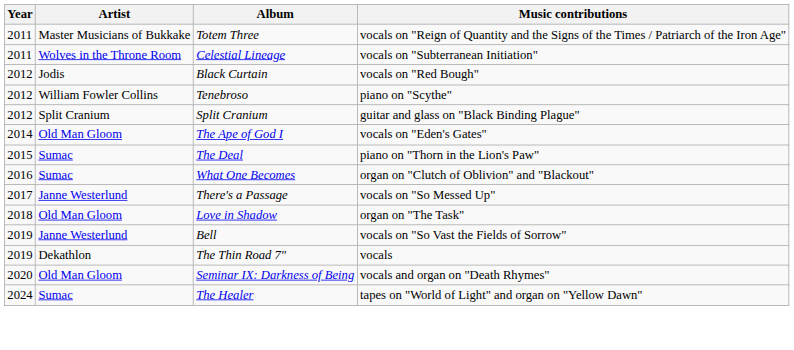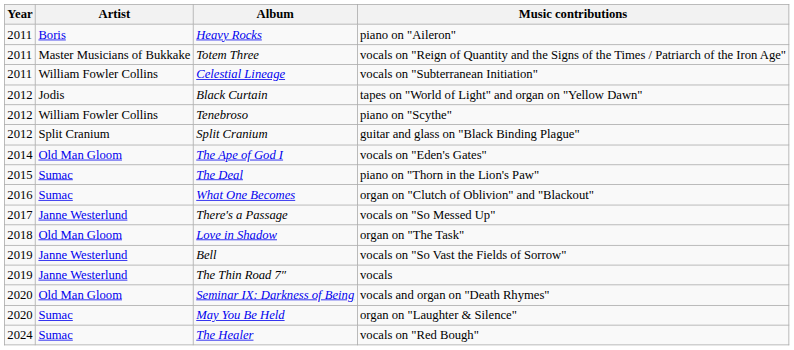+ row: 2011 | Boris | Heavy Rocks | piano on "Aileron"
Celestial Lineage | Artist: Wolves in the Throne Room -> William Fowler Collins
Black Curtain | Music contributions: vocals on "Red Bough" -> tapes on "World of Light" and organ on "Yellow Dawn"
The Thin Road 7″ | Artist: Dekathlon -> Janne Westerlund
+ row: 2020 | Sumac | May You Be Held | organ on "Laughter & Silence"
The Healer | Music contributions: tapes on "World of Light" and organ on "Yellow Dawn" -> vocals on "Red Bough"
